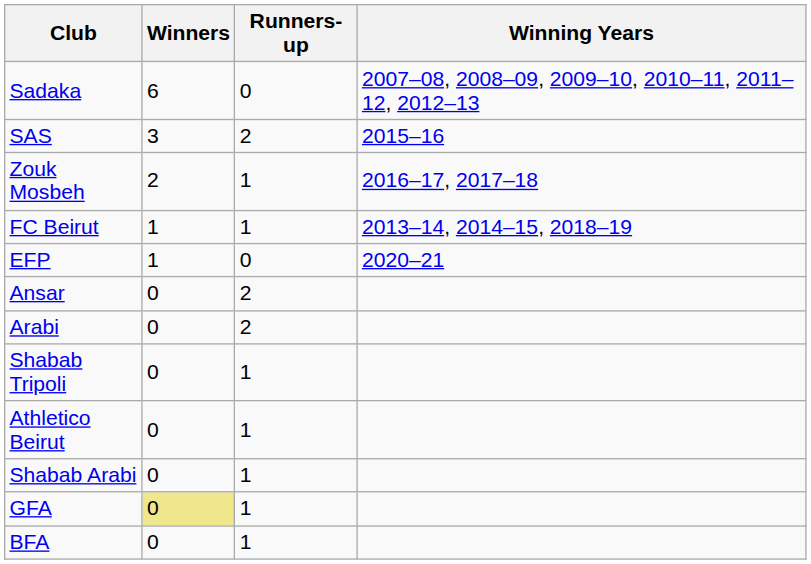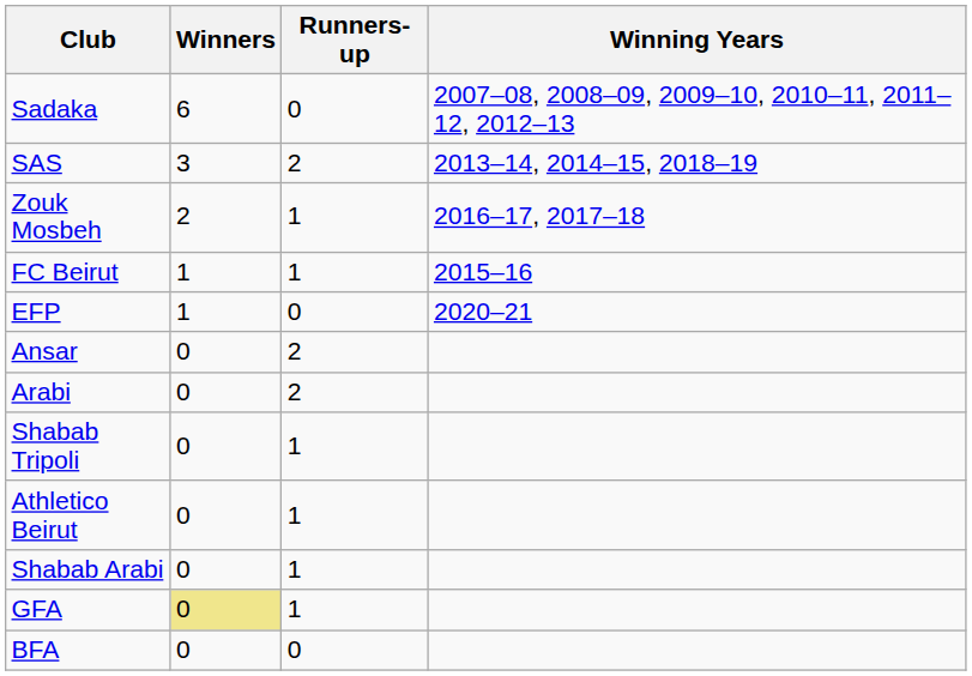SAS | Winning Years: 2015–16 -> 2013–14, 2014–15, 2018–19
FC Beirut | Winning Years: 2013–14, 2014–15, 2018–19 -> 2015–16
BFA | Runners-up: 1 -> 0
